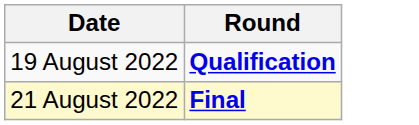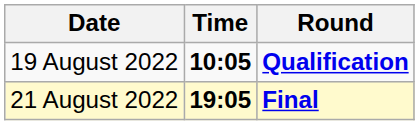+ column: Time | 10:05 | 19:05
